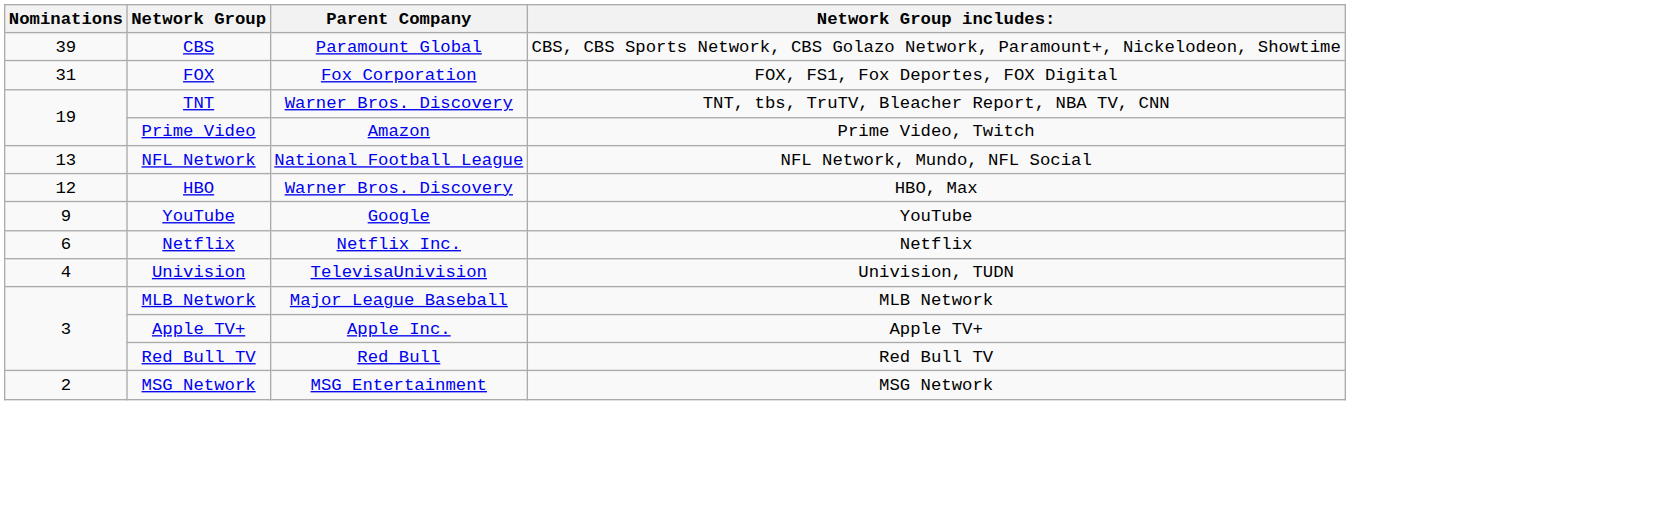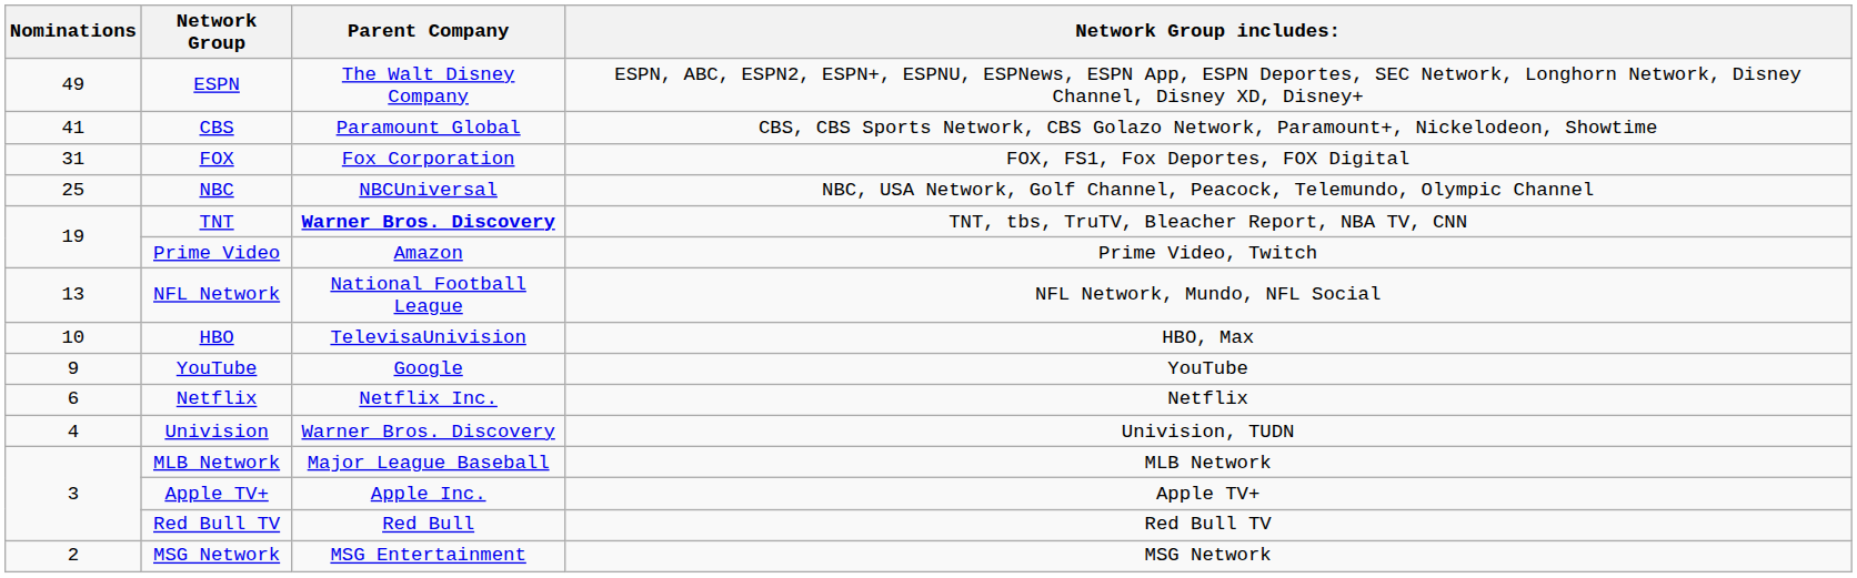+ row: 49 | ESPN | The Walt Disney Company | ESPN, ABC, ESPN2, ESPN+, ESPNU, ESPNews, ESPN App, ESPN Deportes, SEC Network, Longhorn Network, Disney Channel, Disney XD, Disney+
CBS | Nominations: 39 -> 41
+ row: 25 | NBC | NBCUniversal | NBC, USA Network, Golf Channel, Peacock, Telemundo, Olympic Channel
TNT | Parent Company: normal -> bold
HBO | Nominations: 12 -> 10
HBO | Parent Company: Warner Bros. Discovery -> TelevisaUnivision
Univision | Parent Company: TelevisaUnivision -> Warner Bros. Discovery
